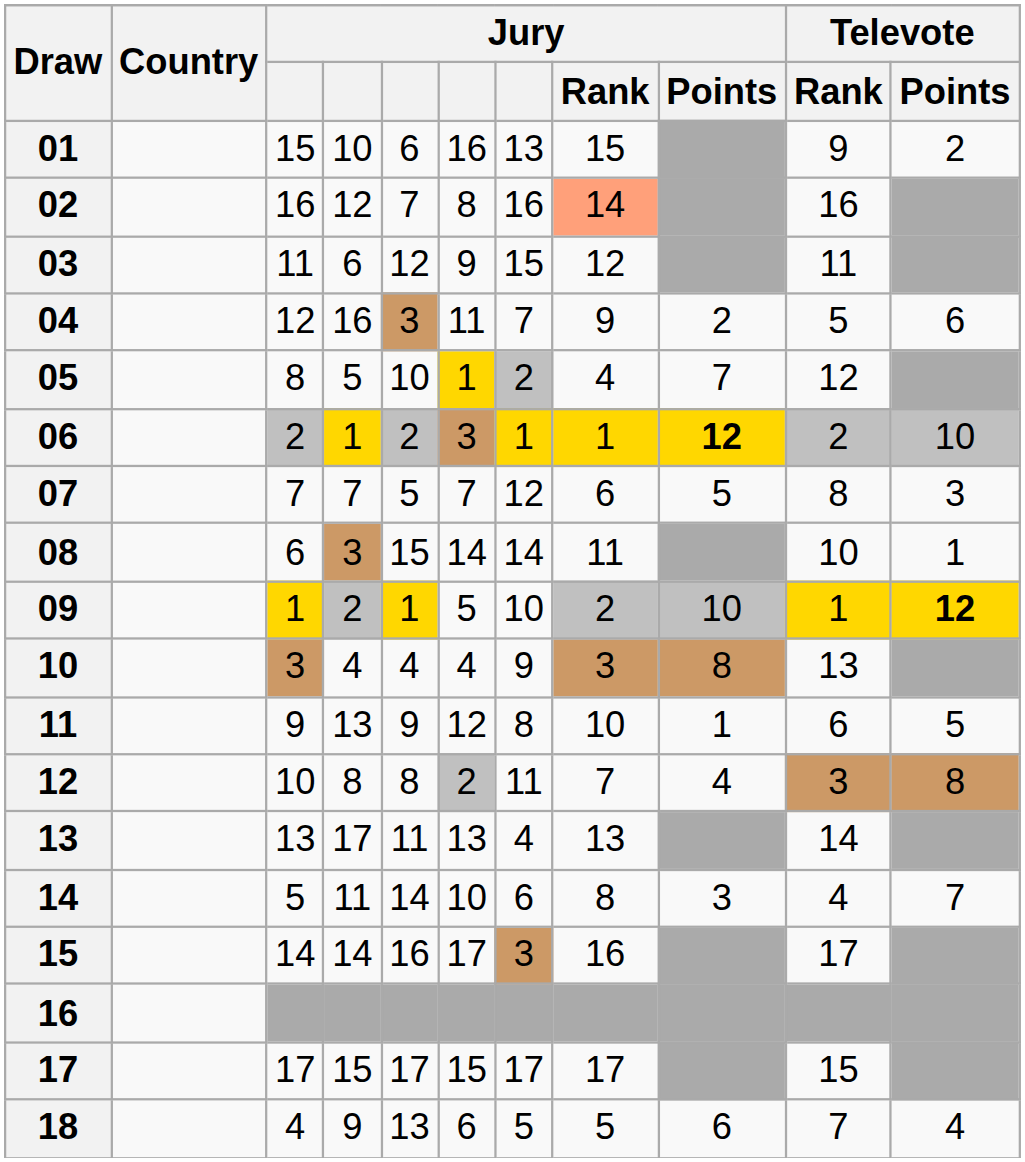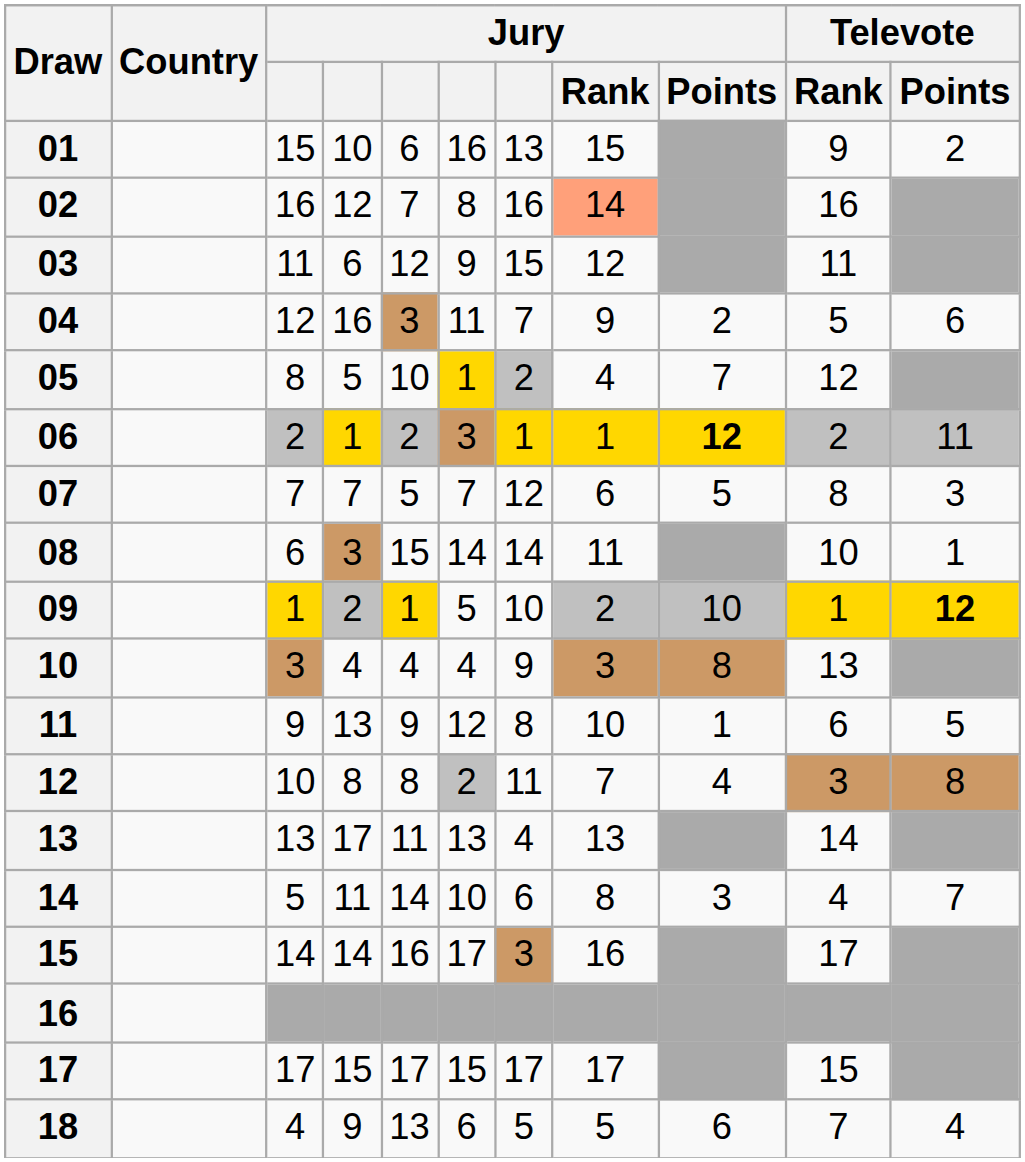06 | Televote / Points: 10 -> 11
